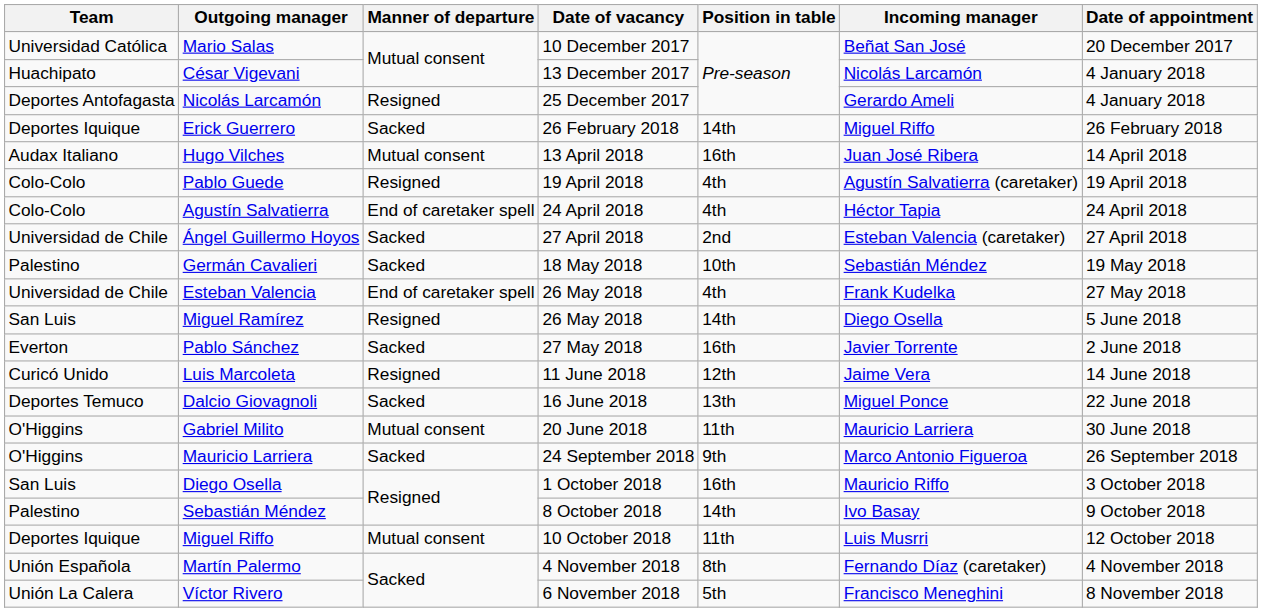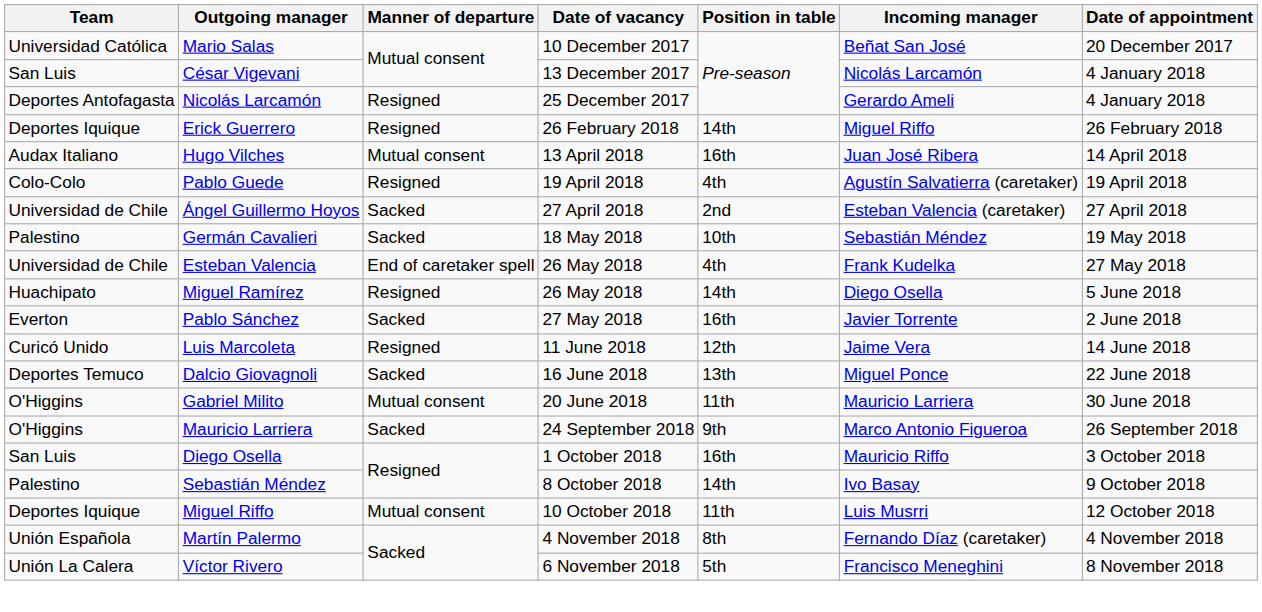César Vigevani | Team: Huachipato -> San Luis
Erick Guerrero | Manner of departure: Sacked -> Resigned
- row: Colo-Colo | Agustín Salvatierra | End of caretaker spell | 24 April 2018 | 4th | Héctor Tapia | 24 April 2018
Miguel Ramírez | Team: San Luis -> Huachipato
